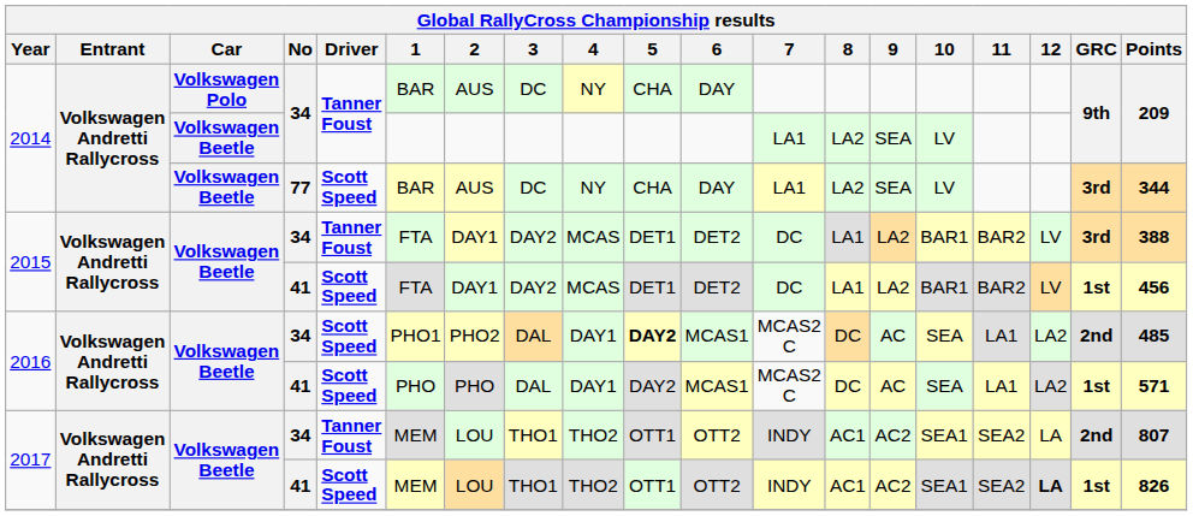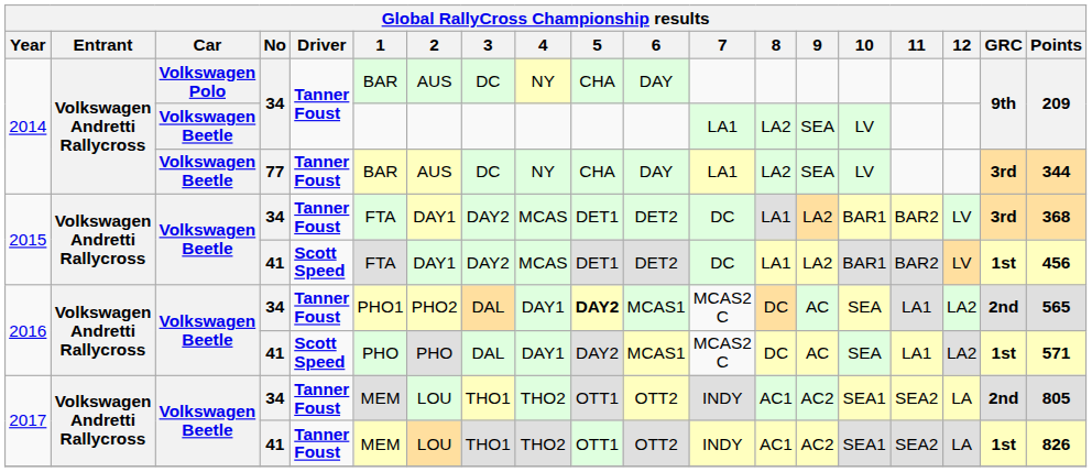2014 / 77 | Driver: Scott Speed -> Tanner Foust
2015 / 34 | Points: 388 -> 368
2016 / 34 | Driver: Scott Speed -> Tanner Foust
2016 / 34 | Points: 485 -> 565
2017 / 34 | Points: 807 -> 805
2017 / 41 | Driver: Scott Speed -> Tanner Foust
2017 / 41 | 12: bold -> normal
